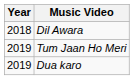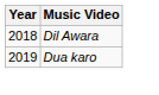- row: 2019 | Tum Jaan Ho Meri
